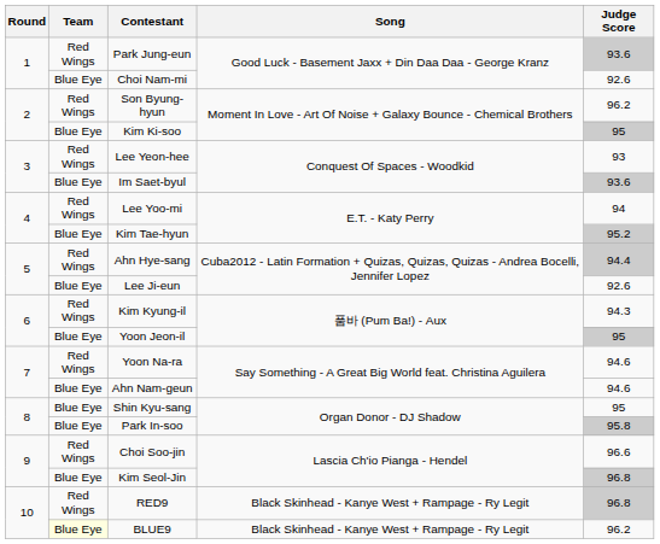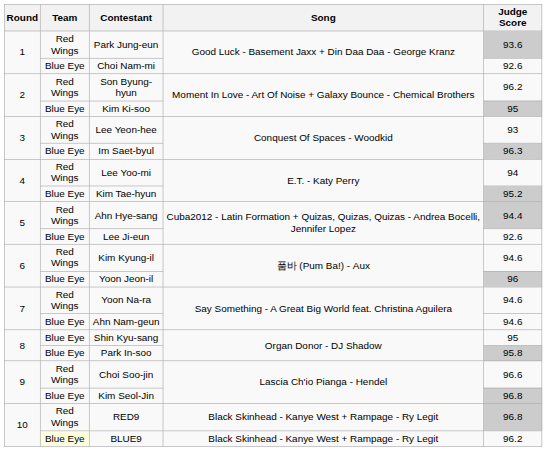Im Saet-byul | Judge Score: 93.6 -> 96.3
Kim Kyung-il | Judge Score: 94.3 -> 94.6
Yoon Jeon-il | Judge Score: 95 -> 96
